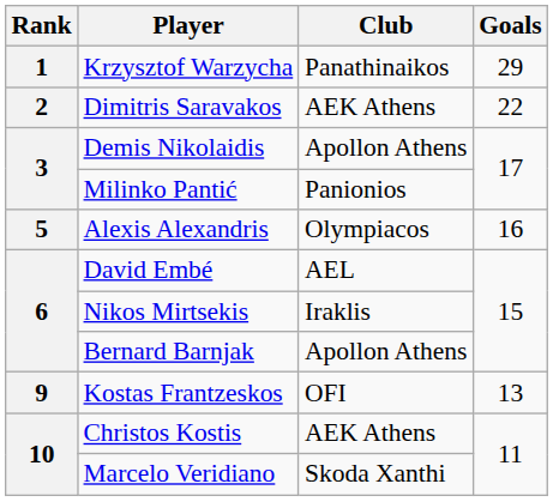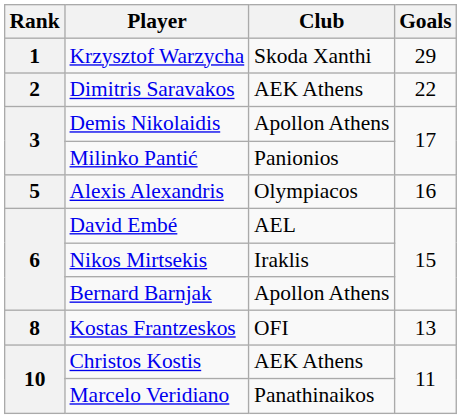Krzysztof Warzycha | Club: Panathinaikos -> Skoda Xanthi
Kostas Frantzeskos | Rank: 9 -> 8
Marcelo Veridiano | Club: Skoda Xanthi -> Panathinaikos
